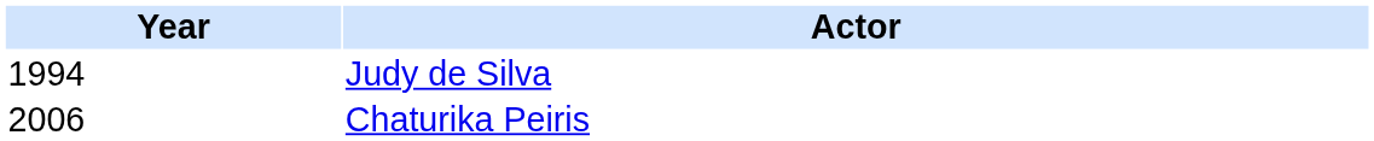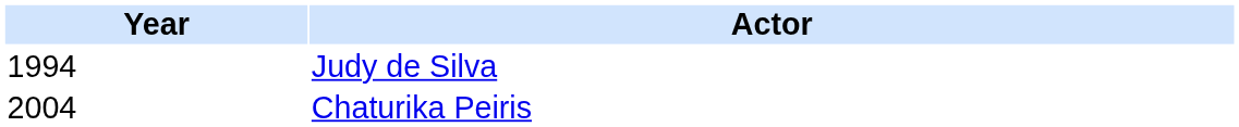Chaturika Peiris | Year: 2006 -> 2004
